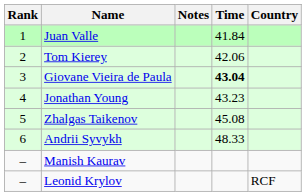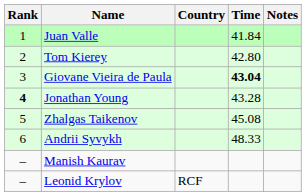columns swapped: Country <-> Notes
Tom Kierey | Time: 42.06 -> 42.80
Jonathan Young | Rank: normal -> bold
Jonathan Young | Time: 43.23 -> 43.28
